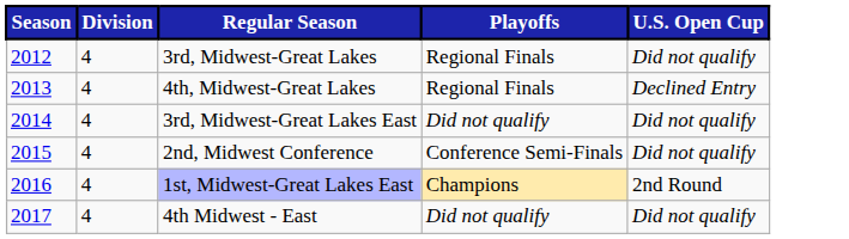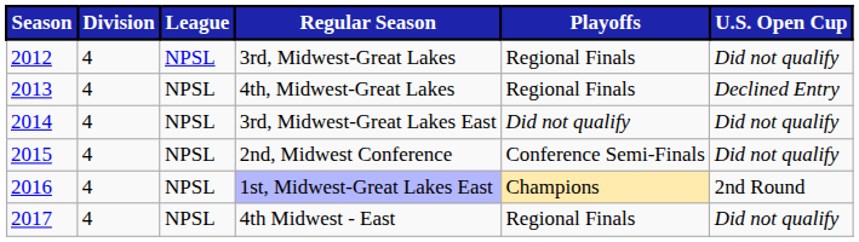+ column: League | NPSL | NPSL | NPSL | NPSL | NPSL | NPSL
4th Midwest - East | Playoffs: Did not qualify -> Regional Finals
